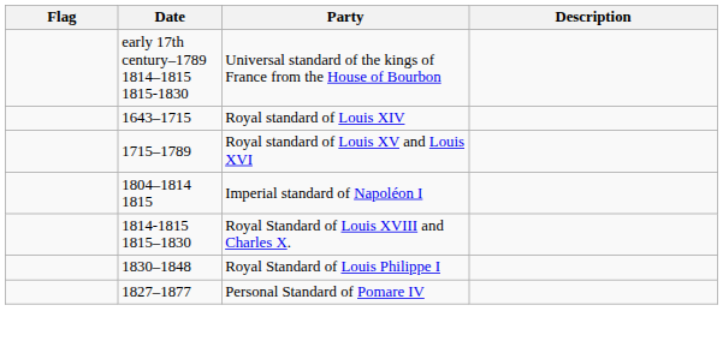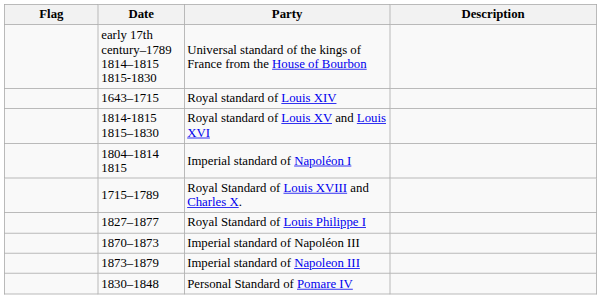Royal standard of Louis XV and Louis XVI | Date: 1715–1789 -> 1814-1815 1815–1830
Royal Standard of Louis XVIII and Charles X. | Date: 1814-1815 1815–1830 -> 1715–1789
Royal Standard of Louis Philippe I | Date: 1830–1848 -> 1827–1877
+ row: 1870–1873 | Imperial standard of Napoléon III
+ row: 1873–1879 | Imperial standard of Napoleon III
Personal Standard of Pomare IV | Date: 1827–1877 -> 1830–1848
